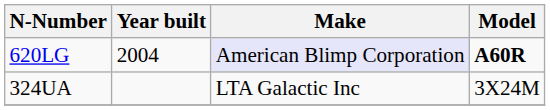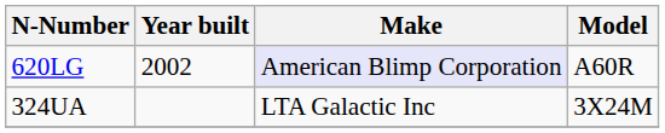620LG | Year built: 2004 -> 2002
620LG | Model: bold -> normal
